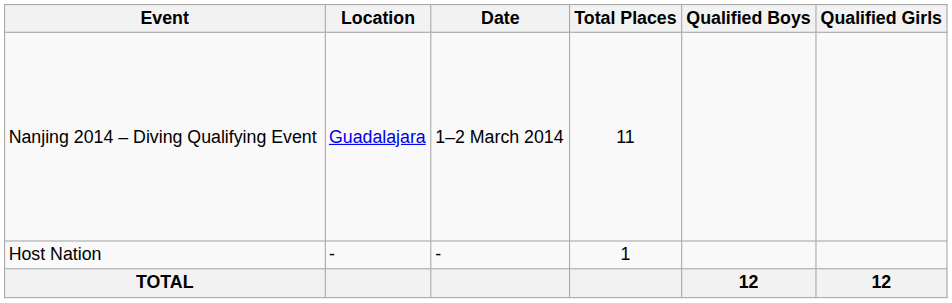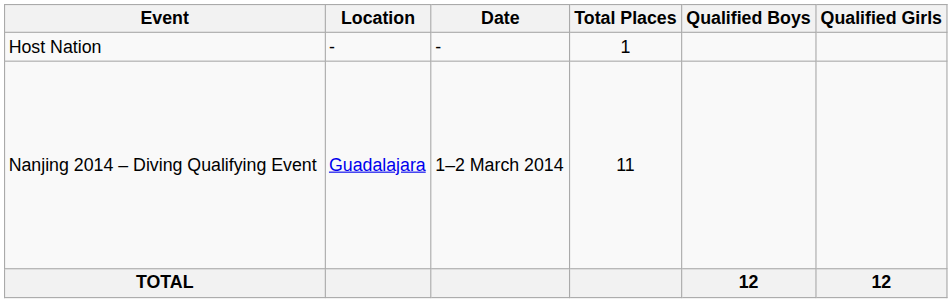rows swapped: Host Nation <-> Nanjing 2014 – Diving Qualifying Event
